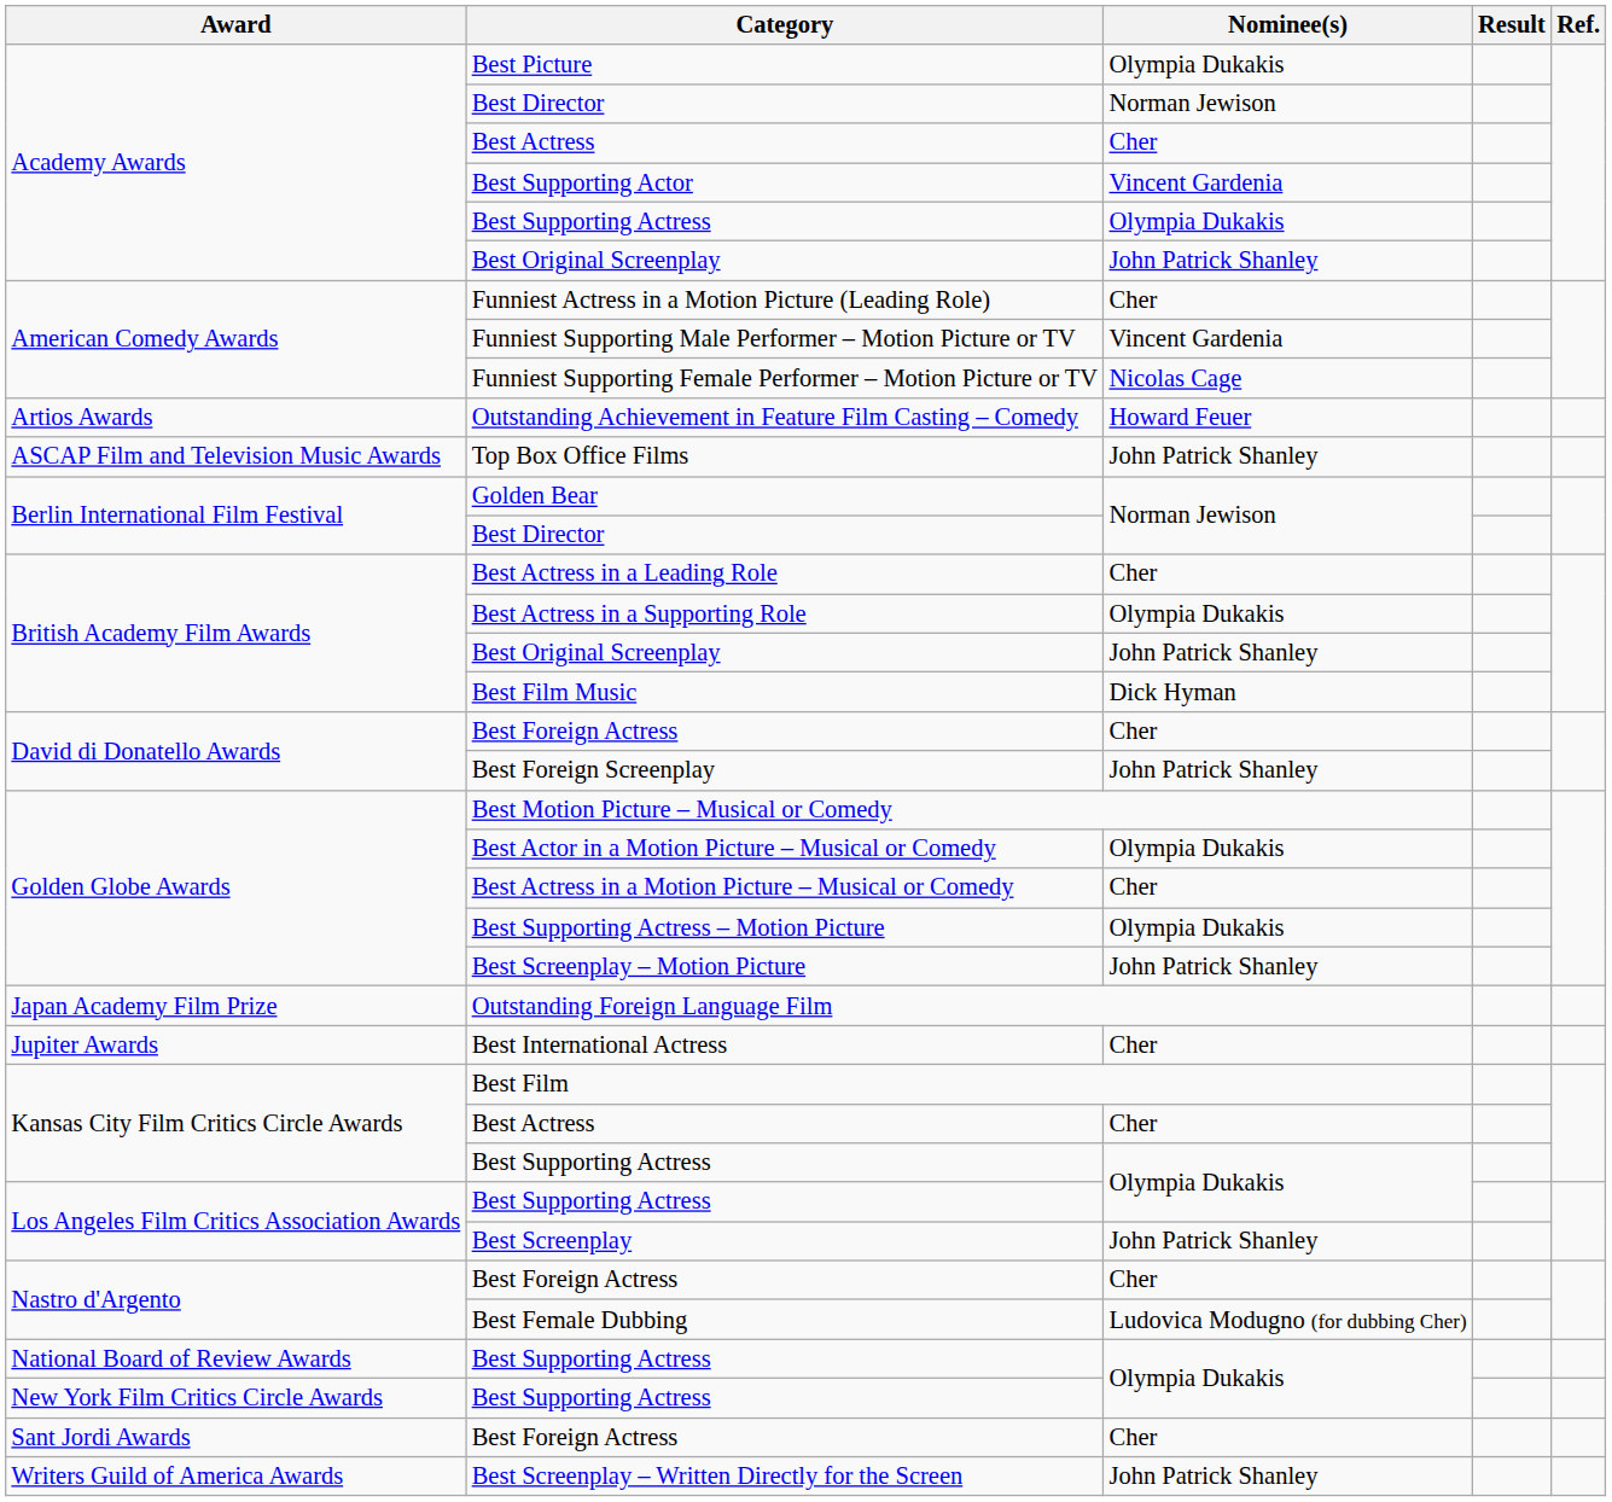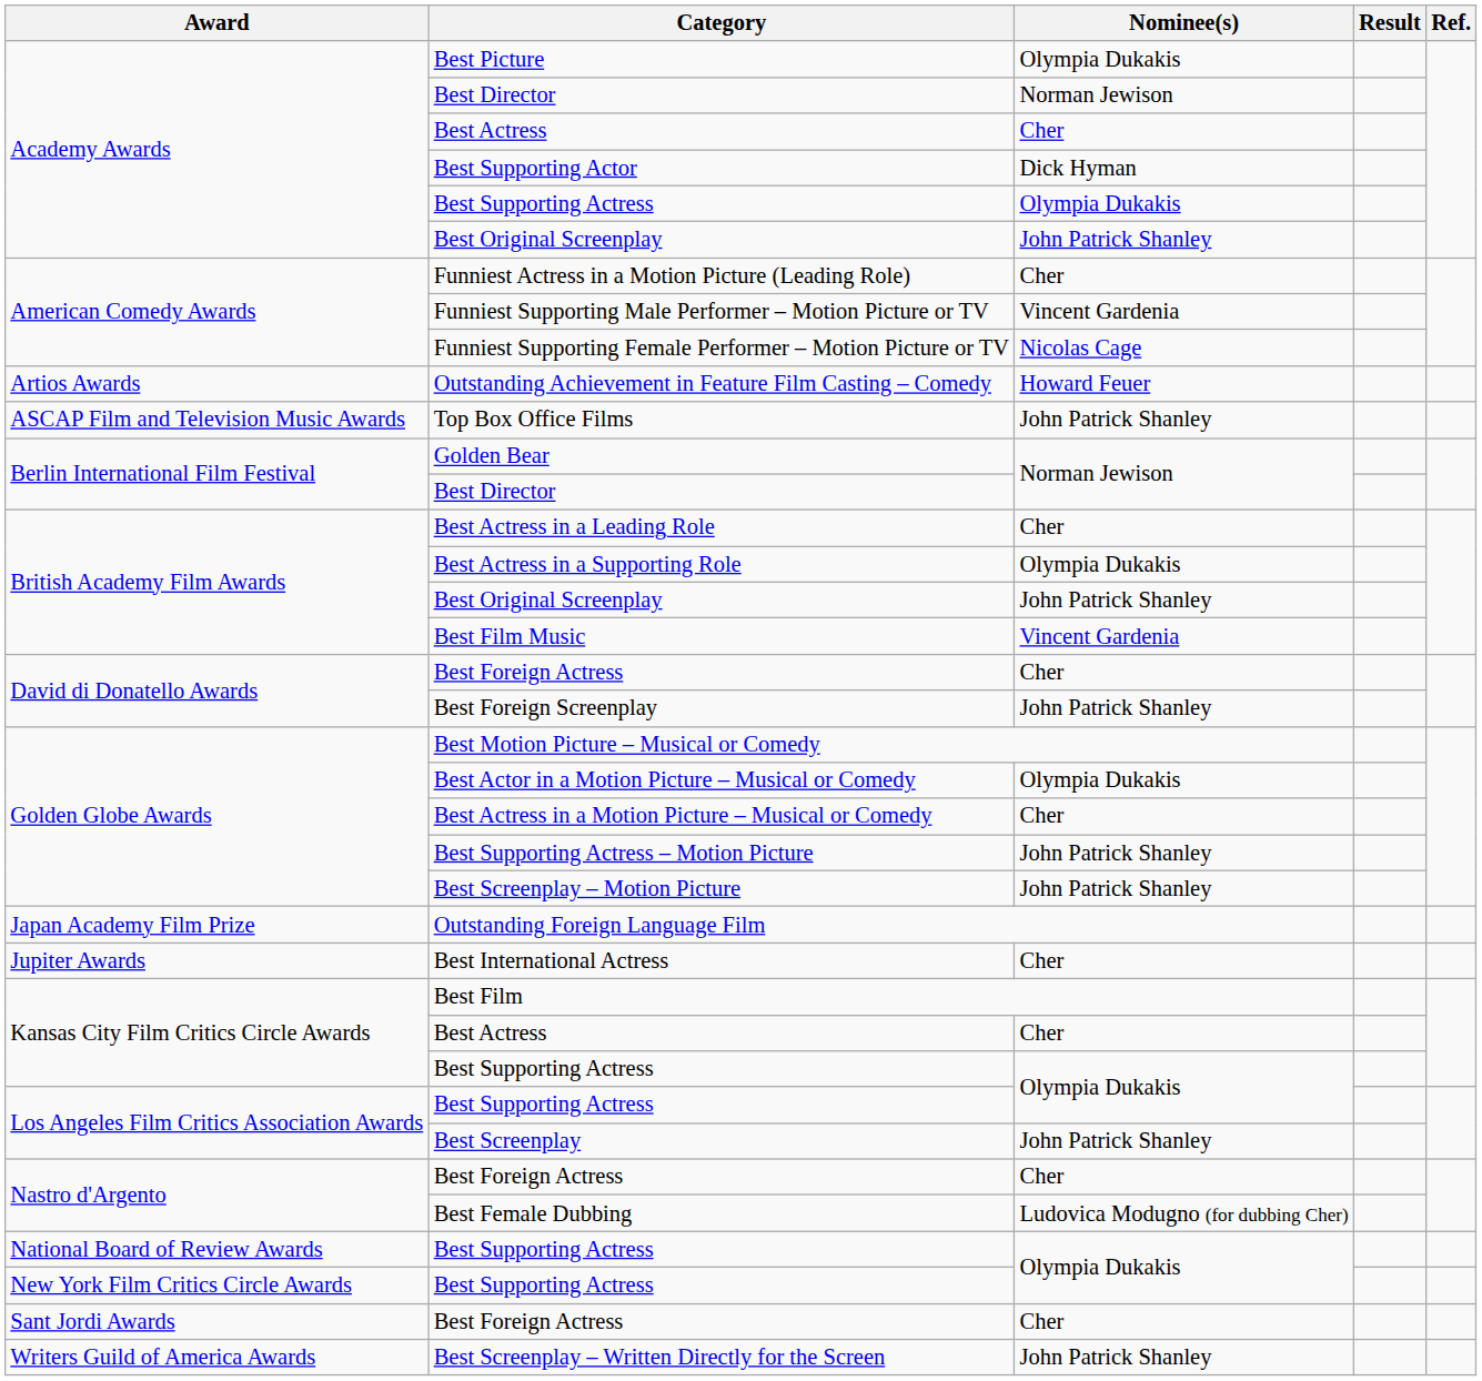Best Supporting Actor | Nominee(s): Vincent Gardenia -> Dick Hyman
Best Film Music | Nominee(s): Dick Hyman -> Vincent Gardenia
Best Supporting Actress – Motion Picture | Nominee(s): Olympia Dukakis -> John Patrick Shanley
